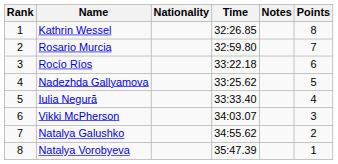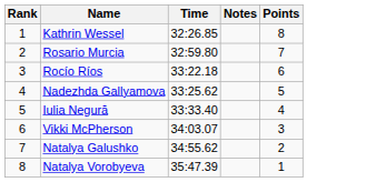- column: Nationality
